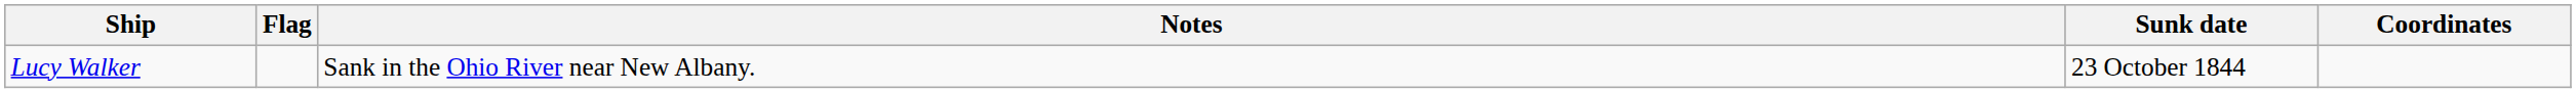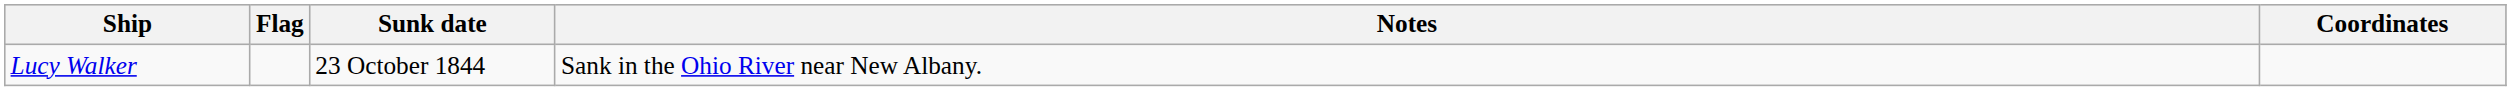columns swapped: Sunk date <-> Notes
